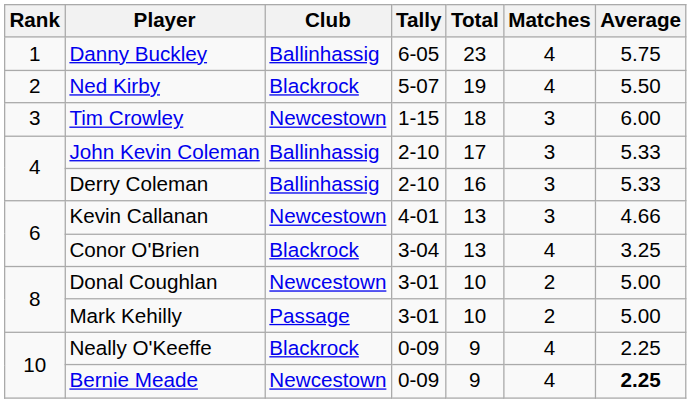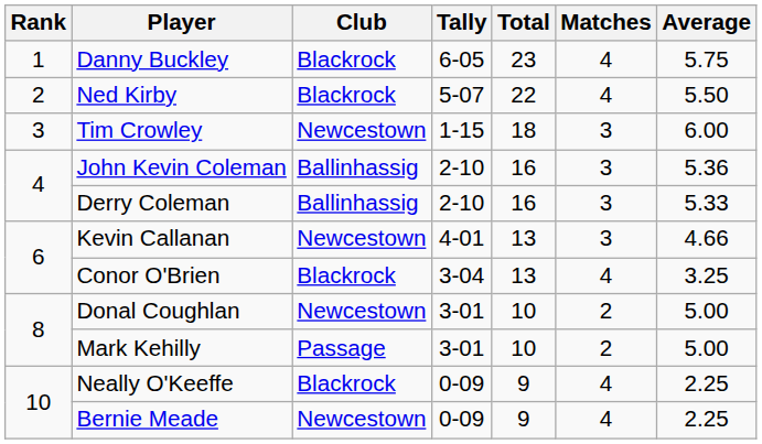Danny Buckley | Club: Ballinhassig -> Blackrock
Ned Kirby | Total: 19 -> 22
John Kevin Coleman | Total: 17 -> 16
John Kevin Coleman | Average: 5.33 -> 5.36
Bernie Meade | Average: bold -> normal
